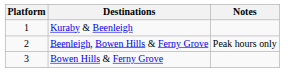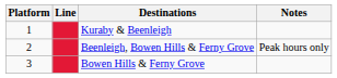+ column: Line
